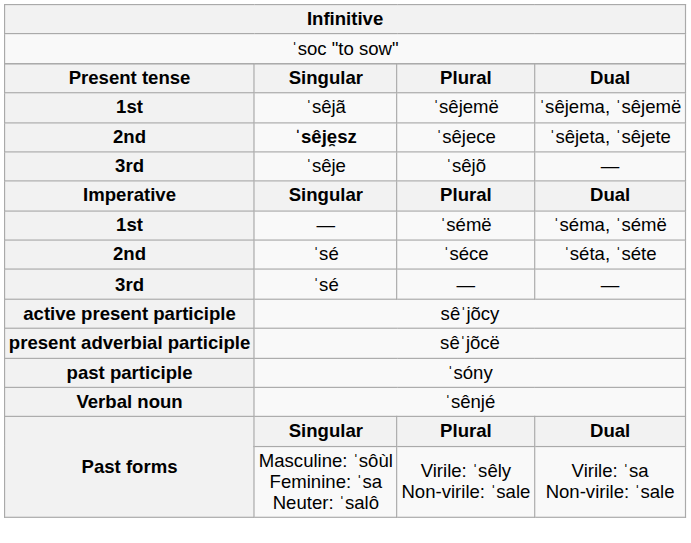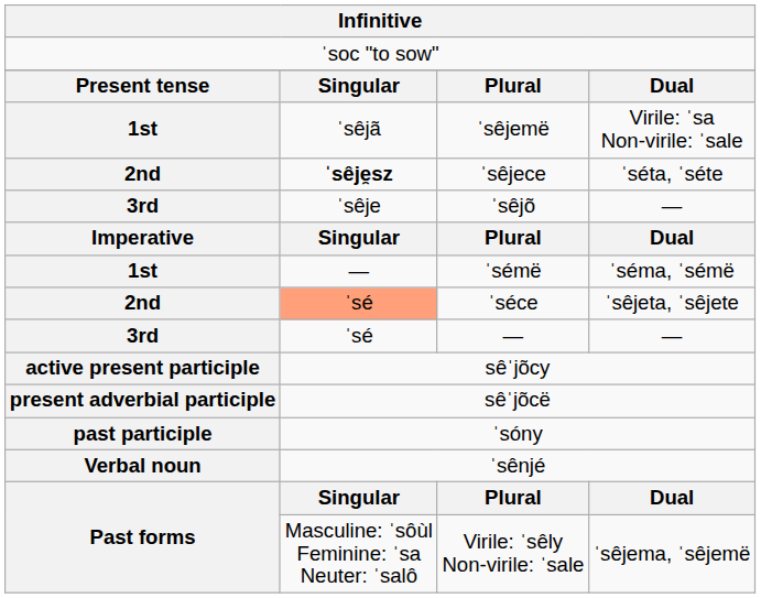ˈsêjemë | column 4: ˈsêjema, ˈsêjemë -> Virile: ˈsa Non-virile: ˈsale
ˈsêjece | column 4: ˈsêjeta, ˈsêjete -> ˈséta, ˈséte
ˈséce | column 2: no background -> lightsalmon background
ˈséce | column 4: ˈséta, ˈséte -> ˈsêjeta, ˈsêjete
Virile: ˈsêly Non-virile: ˈsale | column 4: Virile: ˈsa Non-virile: ˈsale -> ˈsêjema, ˈsêjemë
